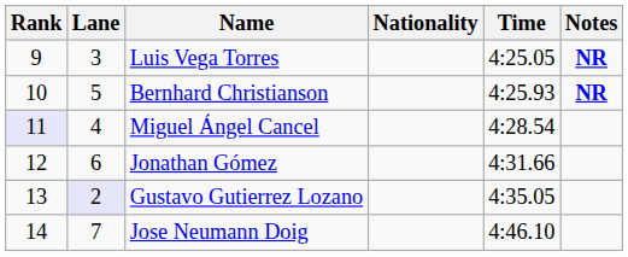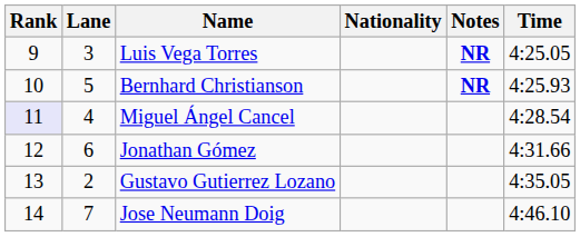columns swapped: Time <-> Notes
Gustavo Gutierrez Lozano | Lane: lavender background -> no background
